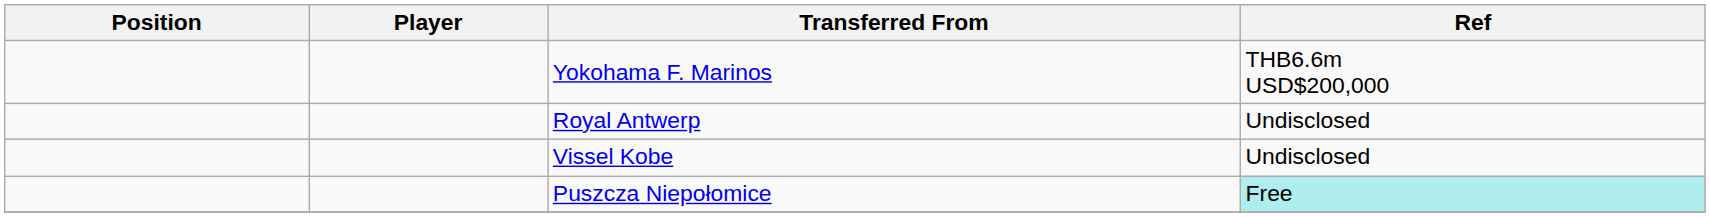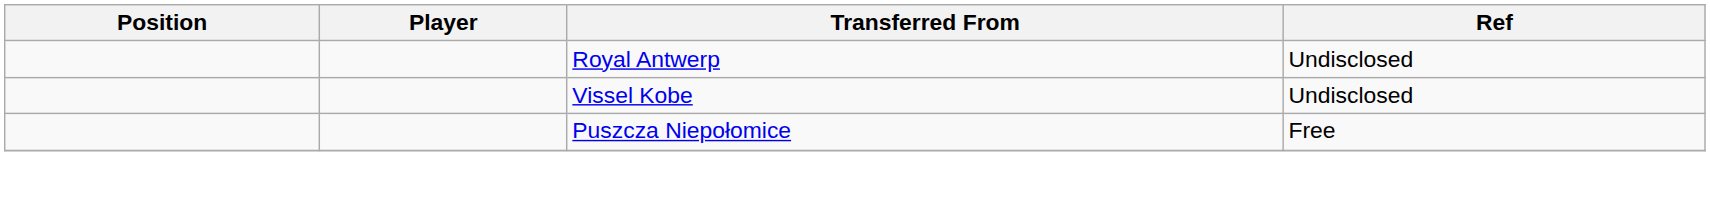- row: Yokohama F. Marinos | THB6.6m USD$200,000
Puszcza Niepołomice | Ref: paleturquoise background -> no background
